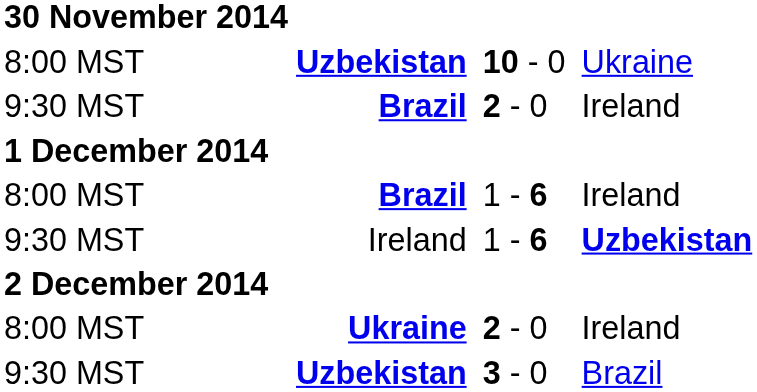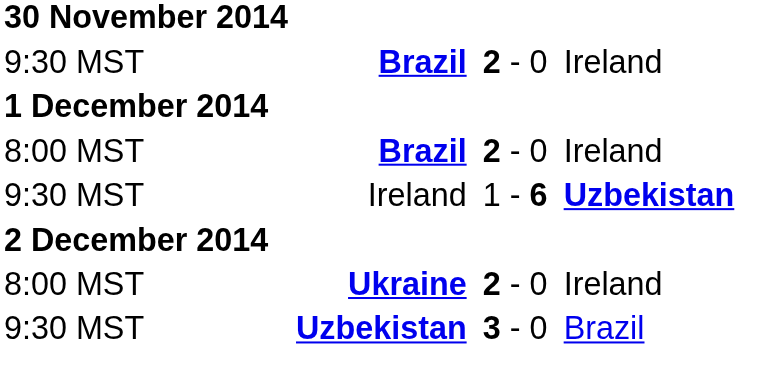- row: 8:00 MST | Uzbekistan | 10 - 0 | Ukraine
8:00 MST / Brazil | column 4: 1 - 6 -> 2 - 0
